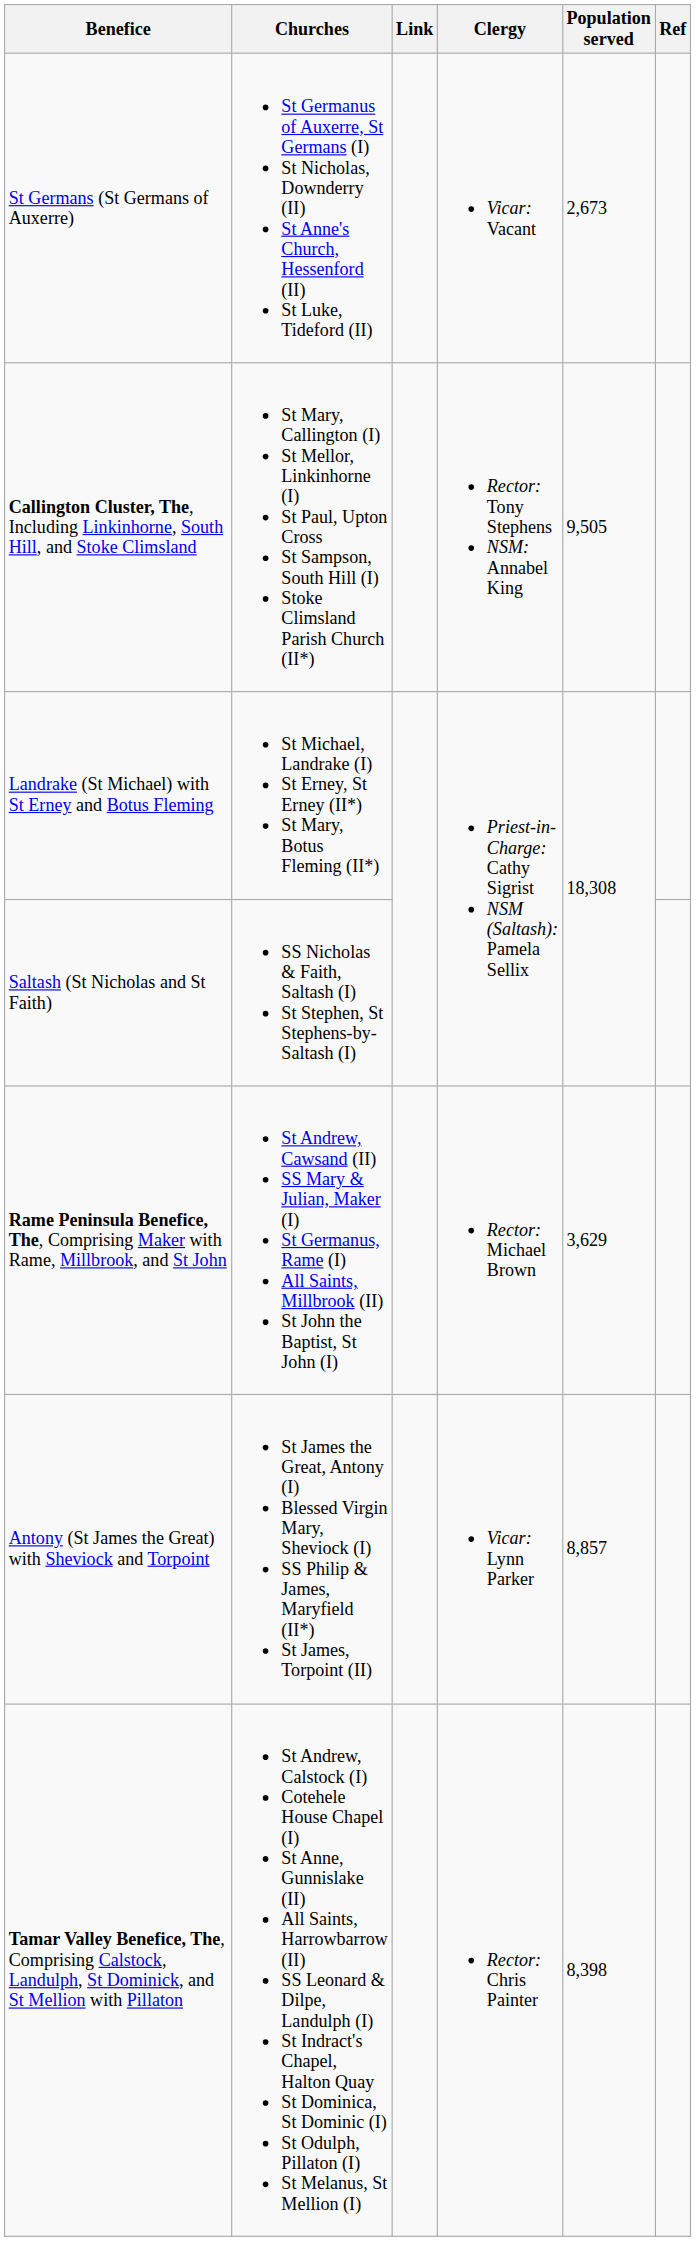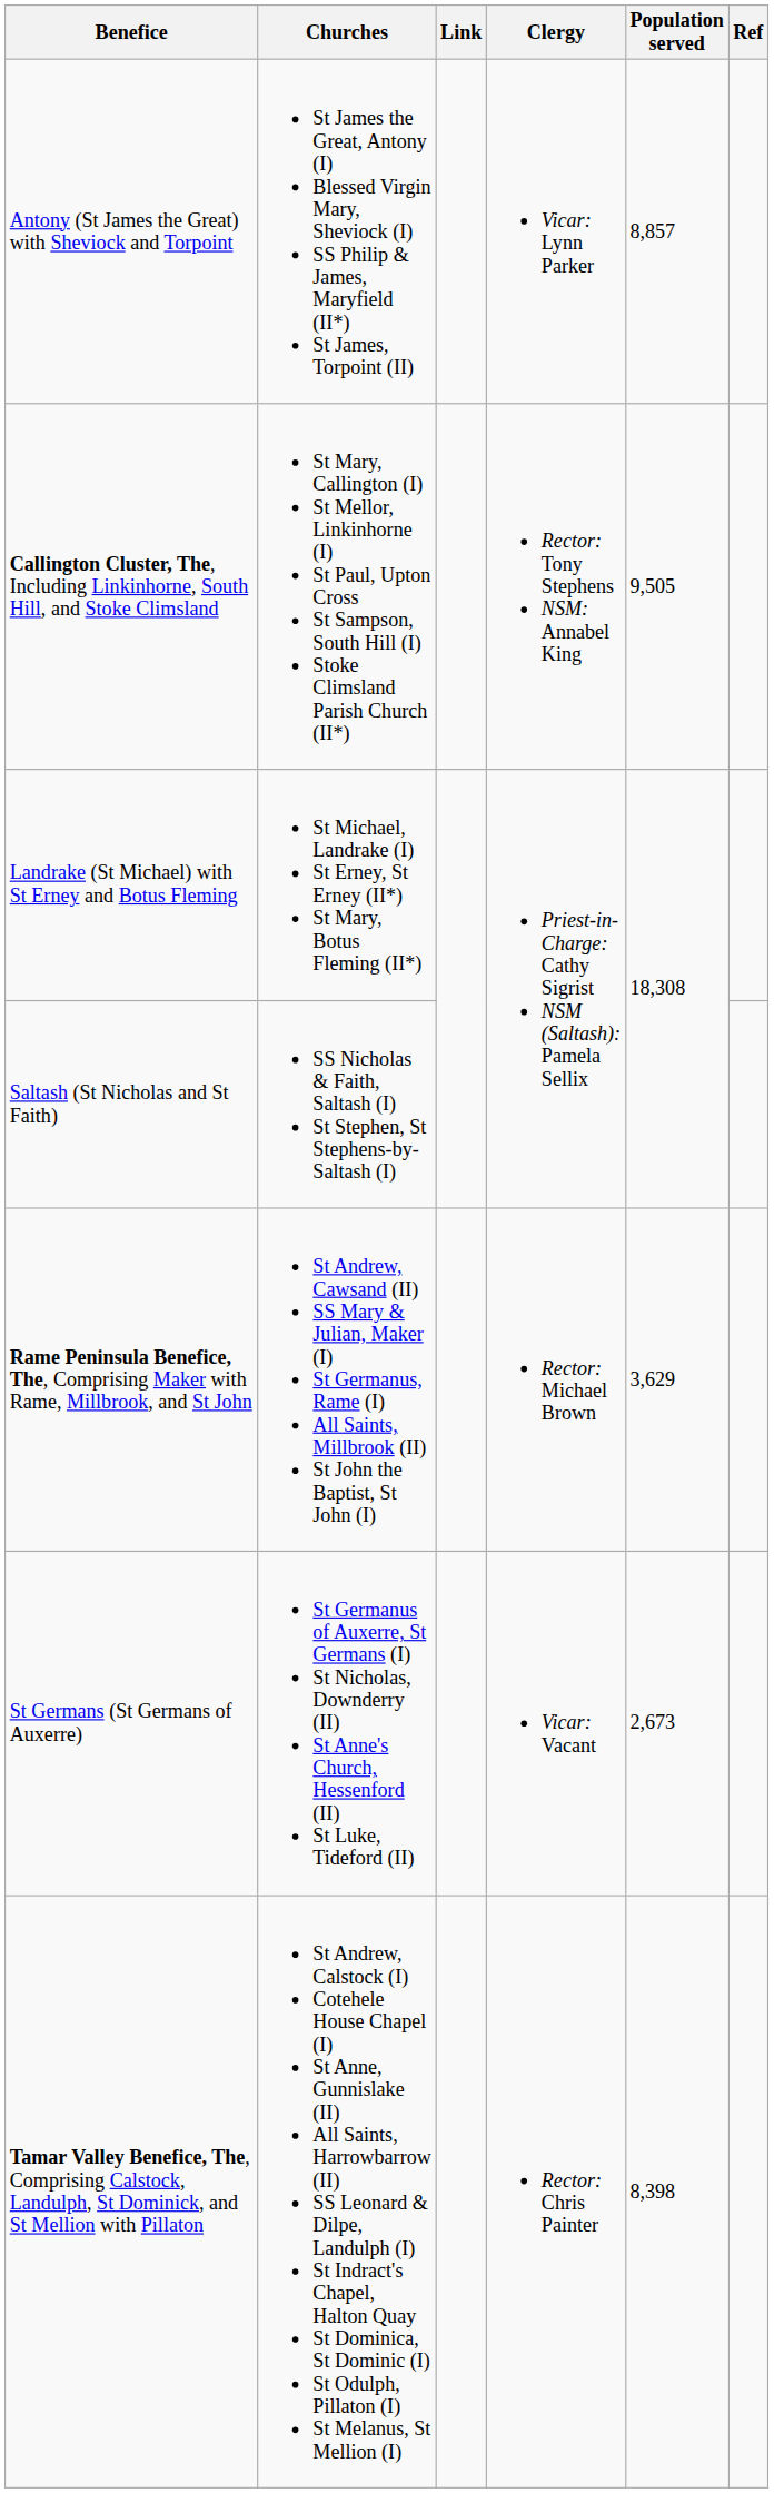rows swapped: Antony (St James the Great) with Sheviock and Torpoint <-> St Germans (St Germans of Auxerre)
